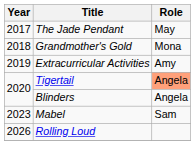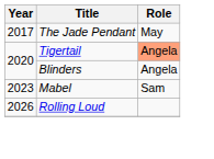- row: 2018 | Grandmother's Gold | Mona
- row: 2019 | Extracurricular Activities | Amy
